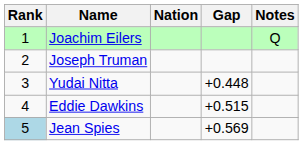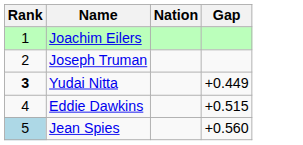- column: Notes | Q
Yudai Nitta | Rank: normal -> bold
Yudai Nitta | Gap: +0.448 -> +0.449
Jean Spies | Gap: +0.569 -> +0.560
